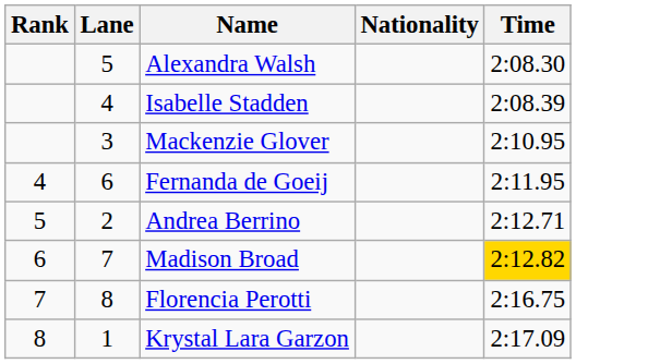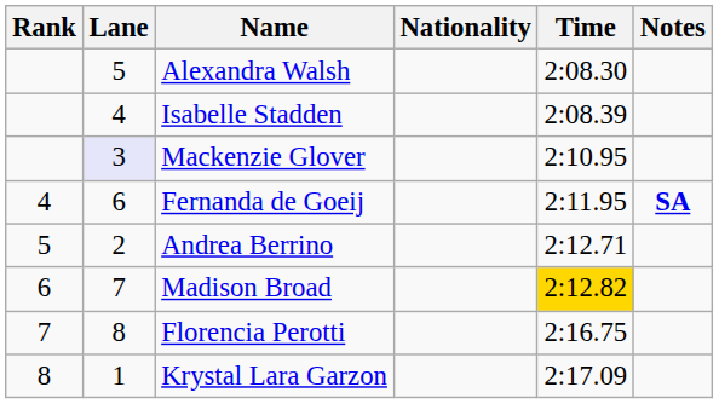+ column: Notes | SA
Mackenzie Glover | Lane: no background -> lavender background
